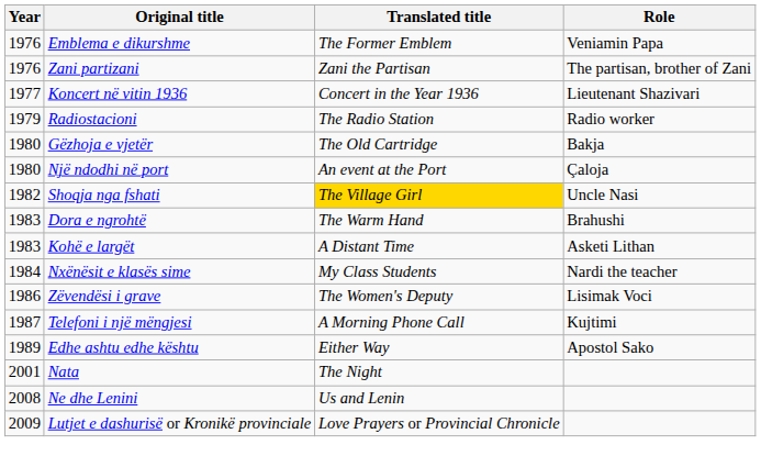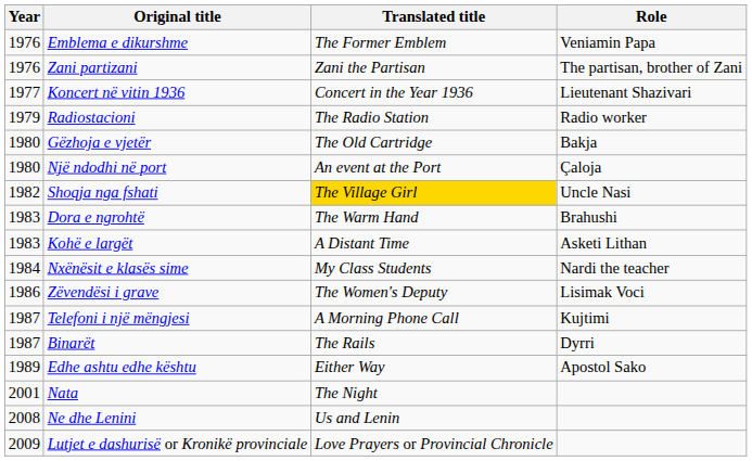+ row: 1987 | Binarët | The Rails | Dyrri
